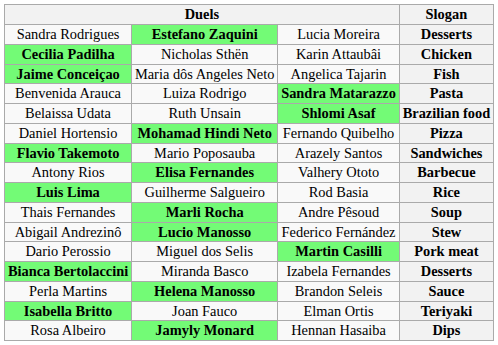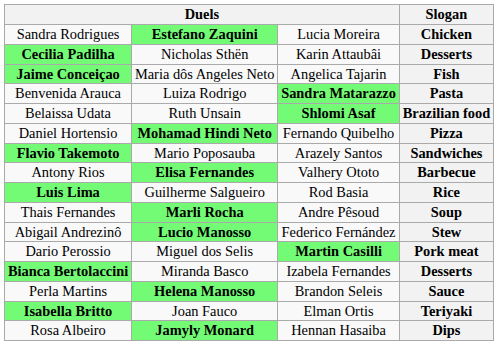Sandra Rodrigues | Slogan: Desserts -> Chicken
Cecilia Padilha | Slogan: Chicken -> Desserts
